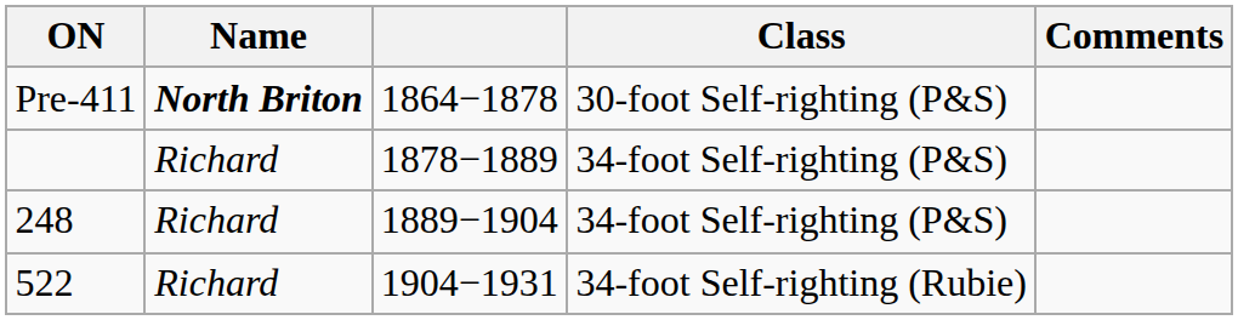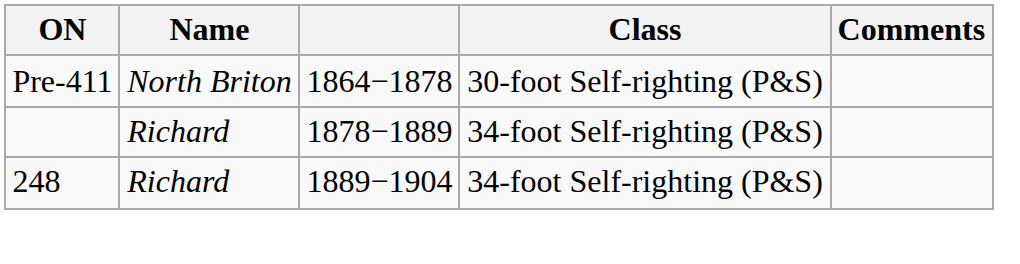Pre-411 | Name: bold -> normal
- row: 522 | Richard | 1904−1931 | 34-foot Self-righting (Rubie)
